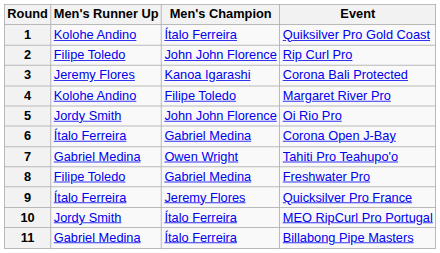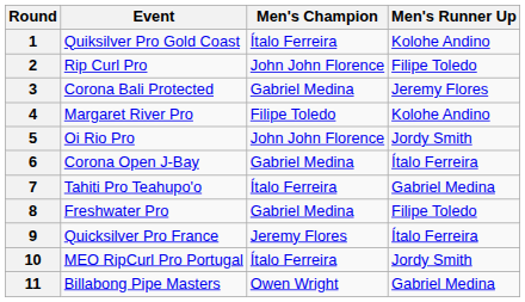columns swapped: Event <-> Men's Runner Up
3 | Men's Champion: Kanoa Igarashi -> Gabriel Medina
7 | Men's Champion: Owen Wright -> Ítalo Ferreira
11 | Men's Champion: Ítalo Ferreira -> Owen Wright
